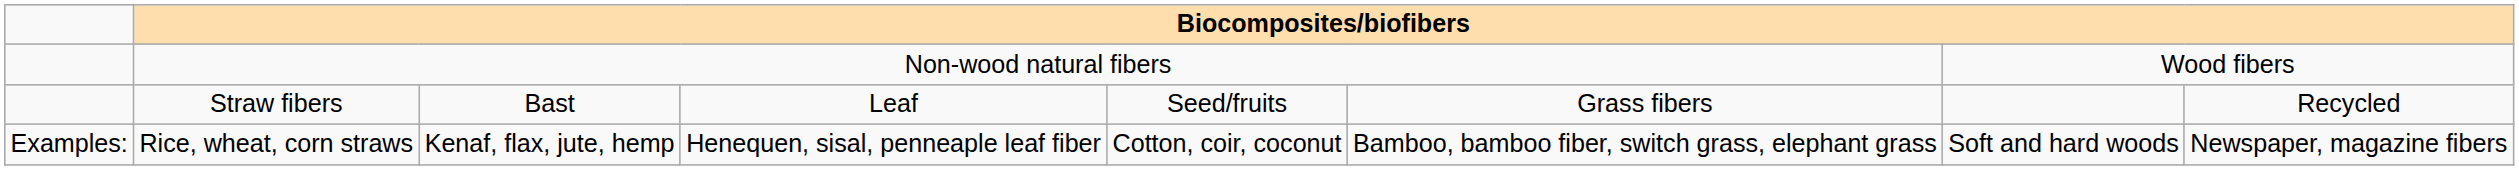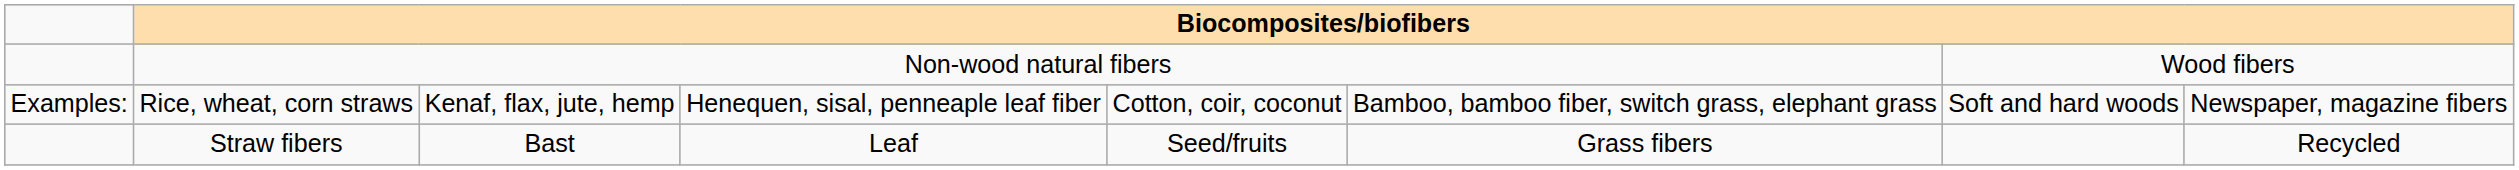rows swapped: Straw fibers <-> Rice, wheat, corn straws
